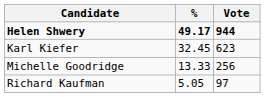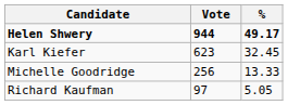columns swapped: Vote <-> %
